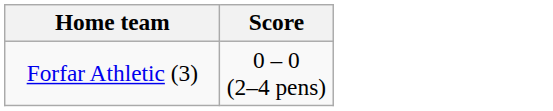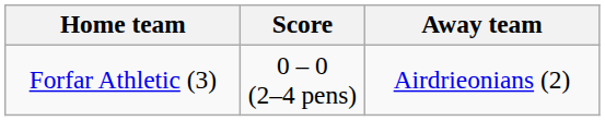+ column: Away team | Airdrieonians (2)
